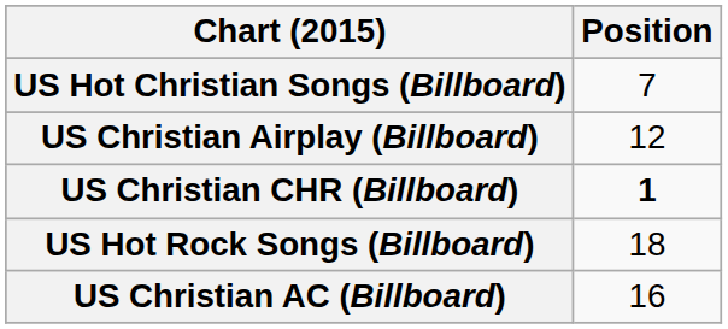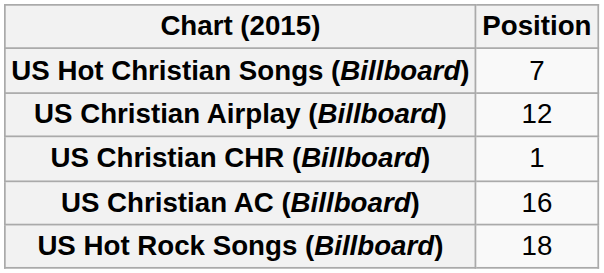US Christian CHR (Billboard) | Position: bold -> normal
rows swapped: US Christian AC (Billboard) <-> US Hot Rock Songs (Billboard)
